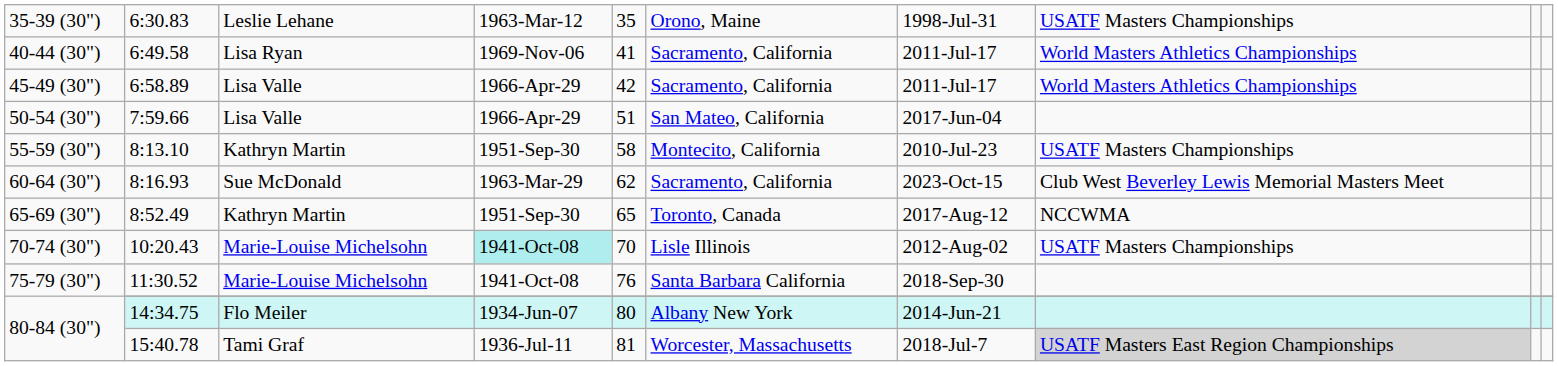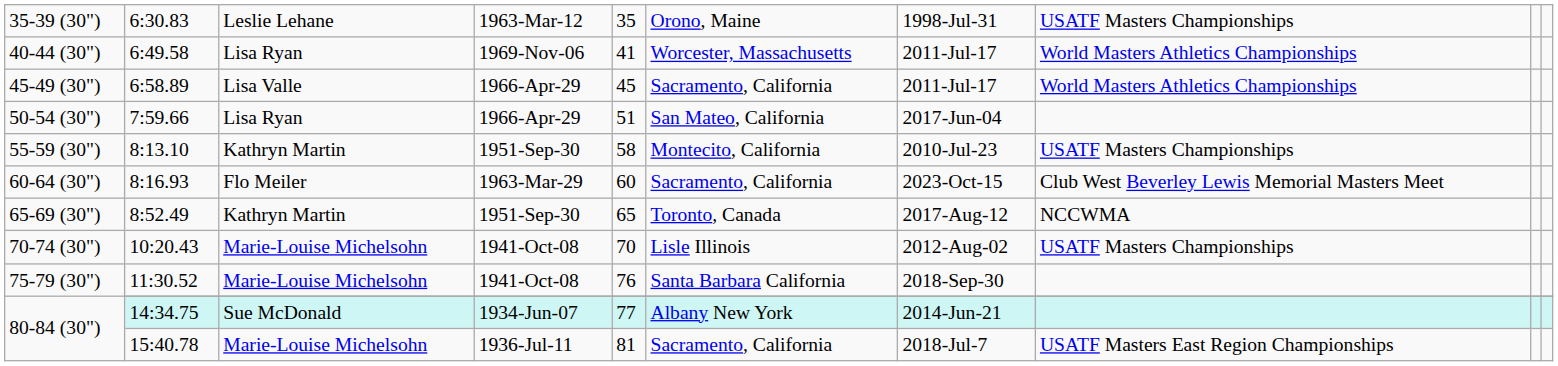6:49.58 | column 6: Sacramento, California -> Worcester, Massachusetts
6:58.89 | column 5: 42 -> 45
7:59.66 | column 3: Lisa Valle -> Lisa Ryan
8:16.93 | column 3: Sue McDonald -> Flo Meiler
8:16.93 | column 5: 62 -> 60
10:20.43 | column 4: paleturquoise background -> no background
14:34.75 | column 3: Flo Meiler -> Sue McDonald
14:34.75 | column 5: 80 -> 77
15:40.78 | column 3: Tami Graf -> Marie-Louise Michelsohn
15:40.78 | column 6: Worcester, Massachusetts -> Sacramento, California
15:40.78 | column 8: lightgrey background -> no background
